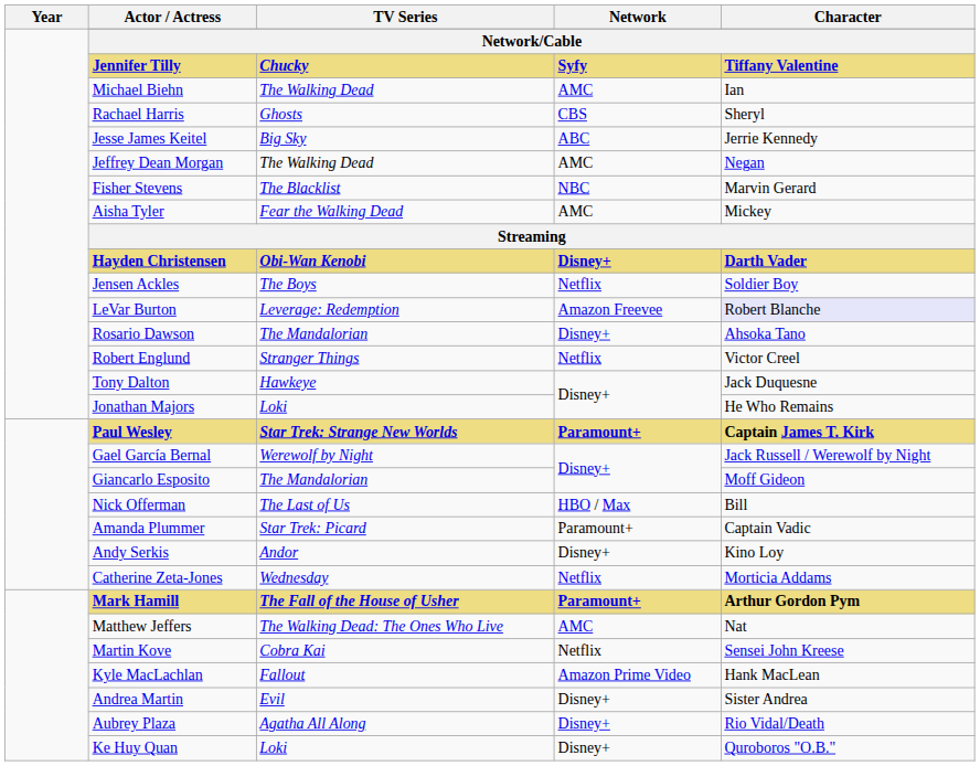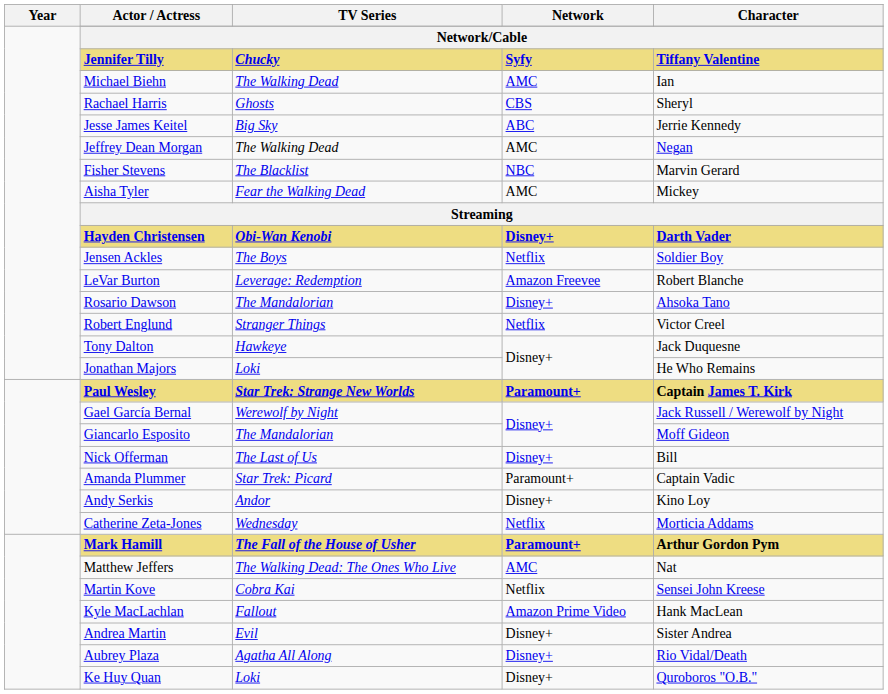LeVar Burton | Character: lavender background -> no background
Nick Offerman | Network: HBO / Max -> Disney+
